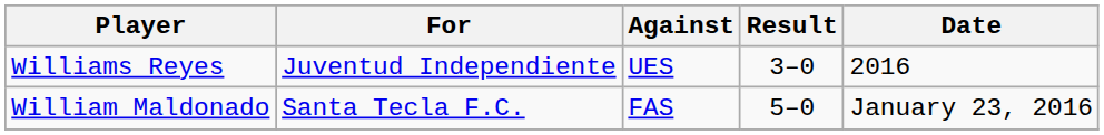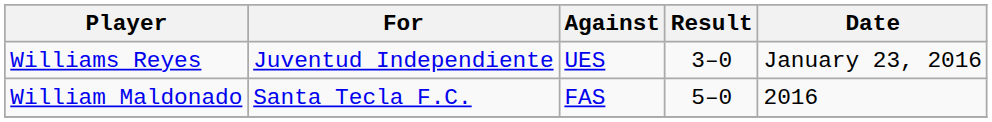Williams Reyes | Date: 2016 -> January 23, 2016
William Maldonado | Date: January 23, 2016 -> 2016
